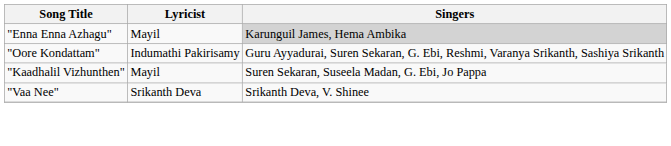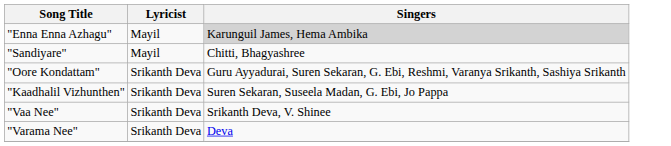+ row: "Sandiyare" | Mayil | Chitti, Bhagyashree
"Oore Kondattam" | Lyricist: Indumathi Pakirisamy -> Srikanth Deva
"Kaadhalil Vizhunthen" | Lyricist: Mayil -> Srikanth Deva
+ row: "Varama Nee" | Srikanth Deva | Deva
